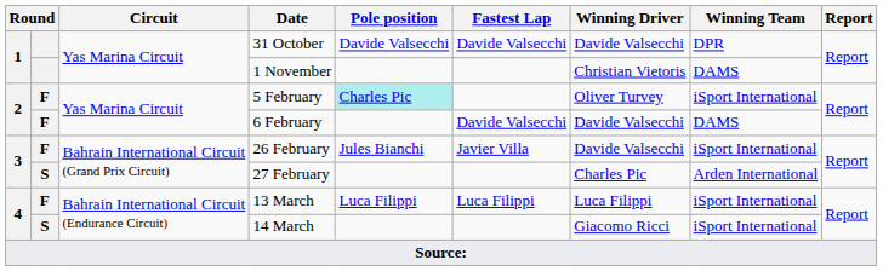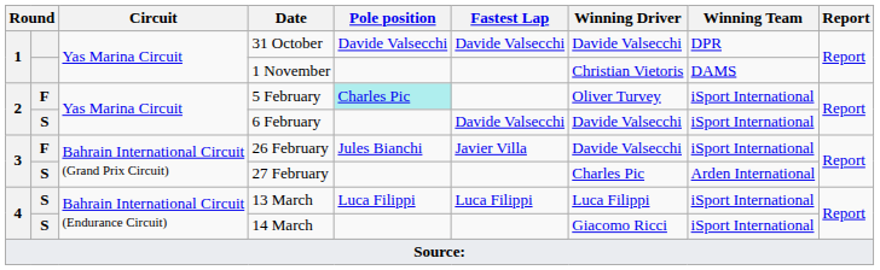6 February | column 2: F -> S
6 February | Winning Team: DAMS -> iSport International
13 March | column 2: F -> S
